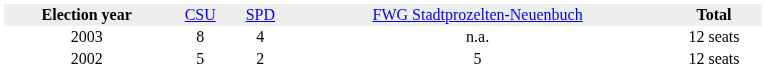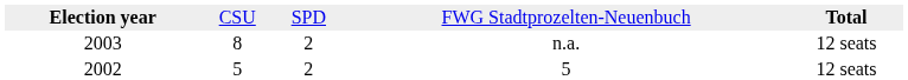n.a. | column 3: 4 -> 2
